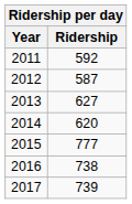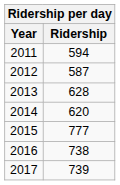2011 | Ridership: 592 -> 594
2013 | Ridership: 627 -> 628
